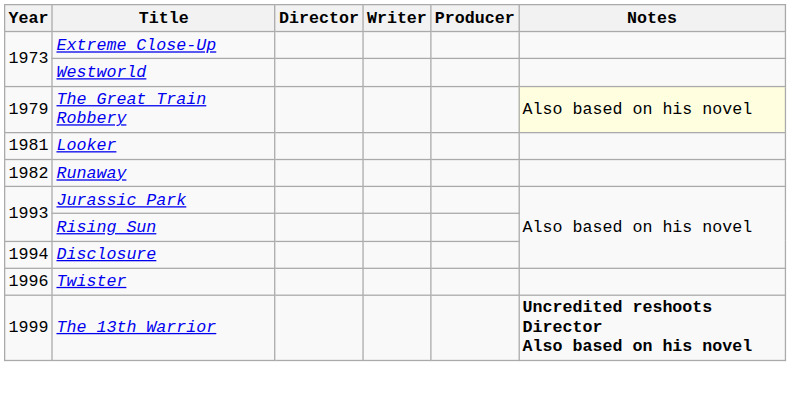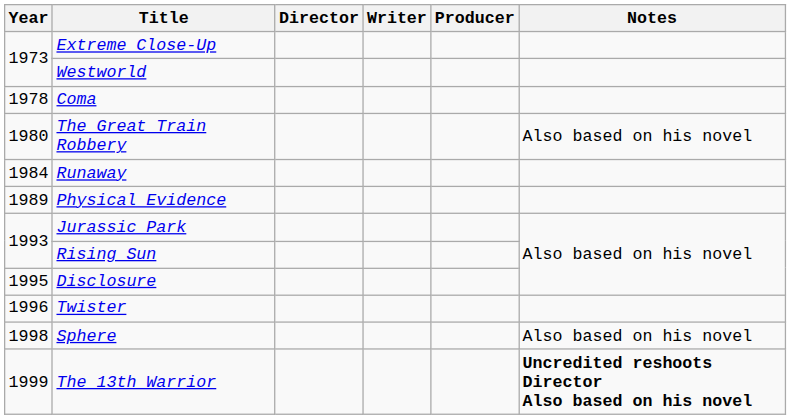+ row: 1978 | Coma
The Great Train Robbery | Year: 1979 -> 1980
The Great Train Robbery | Notes: lightyellow background -> no background
- row: 1981 | Looker
Runaway | Year: 1982 -> 1984
+ row: 1989 | Physical Evidence
Disclosure | Year: 1994 -> 1995
+ row: 1998 | Sphere | Also based on his novel
